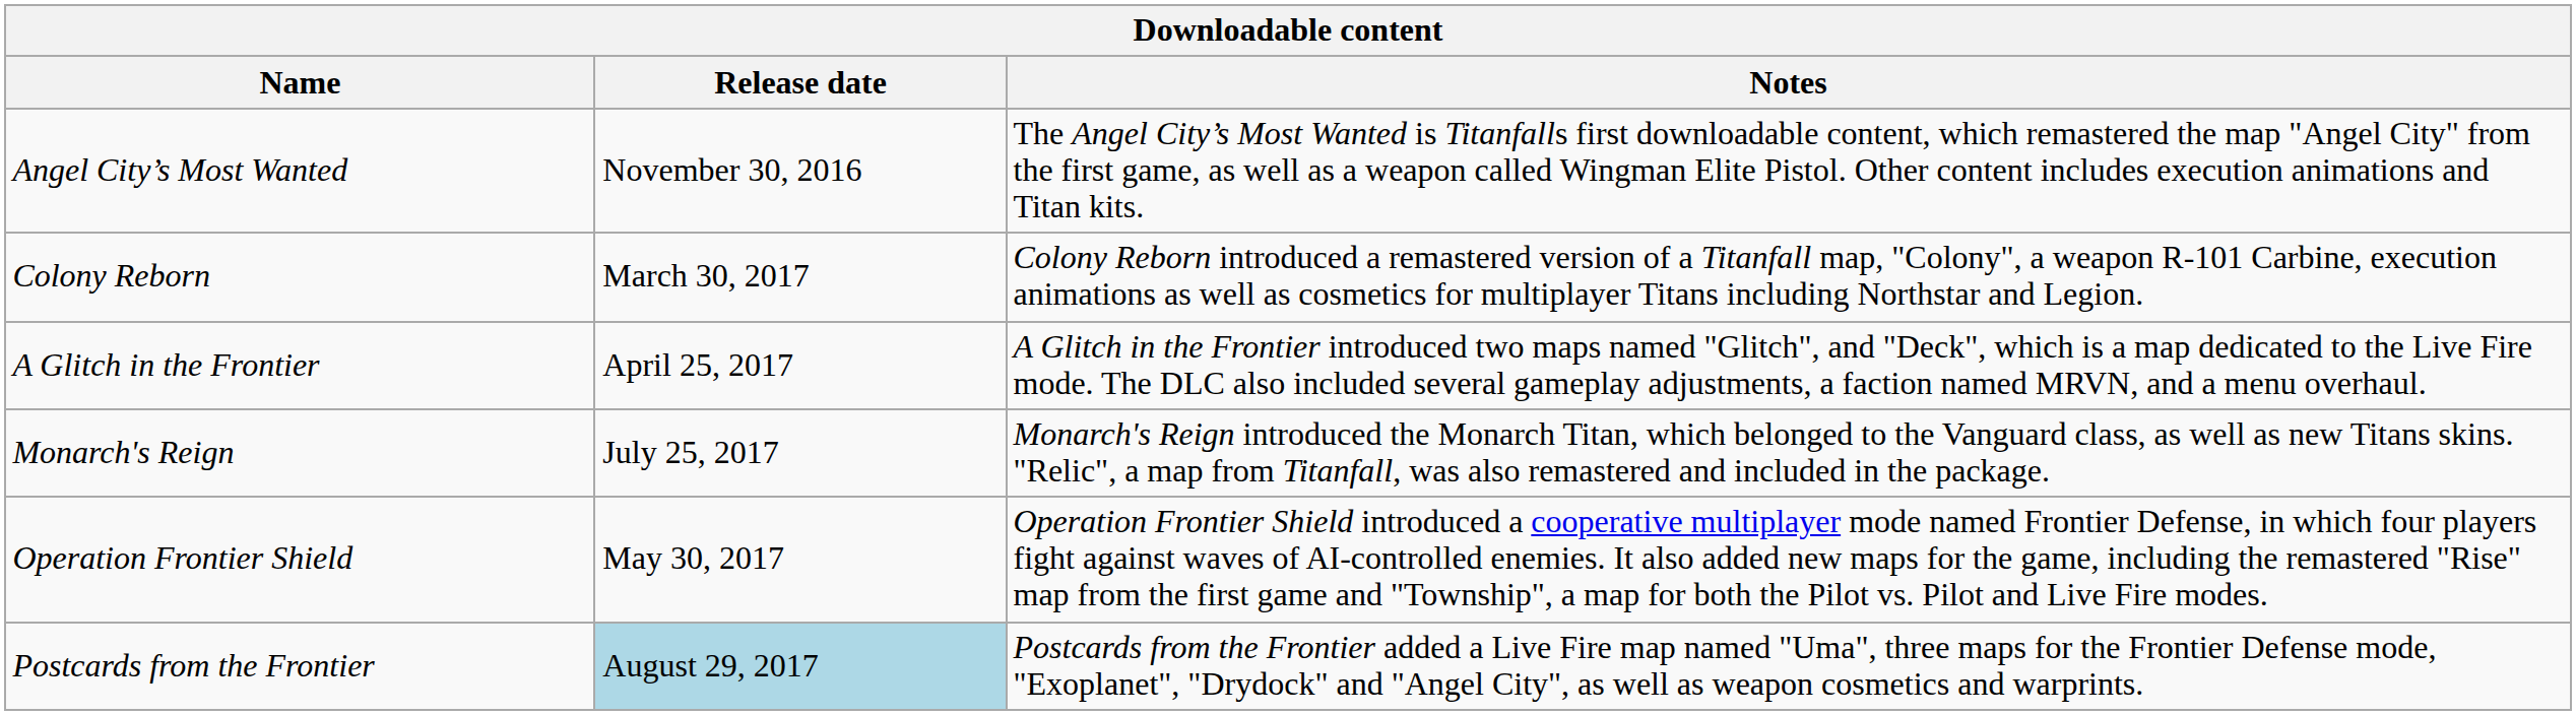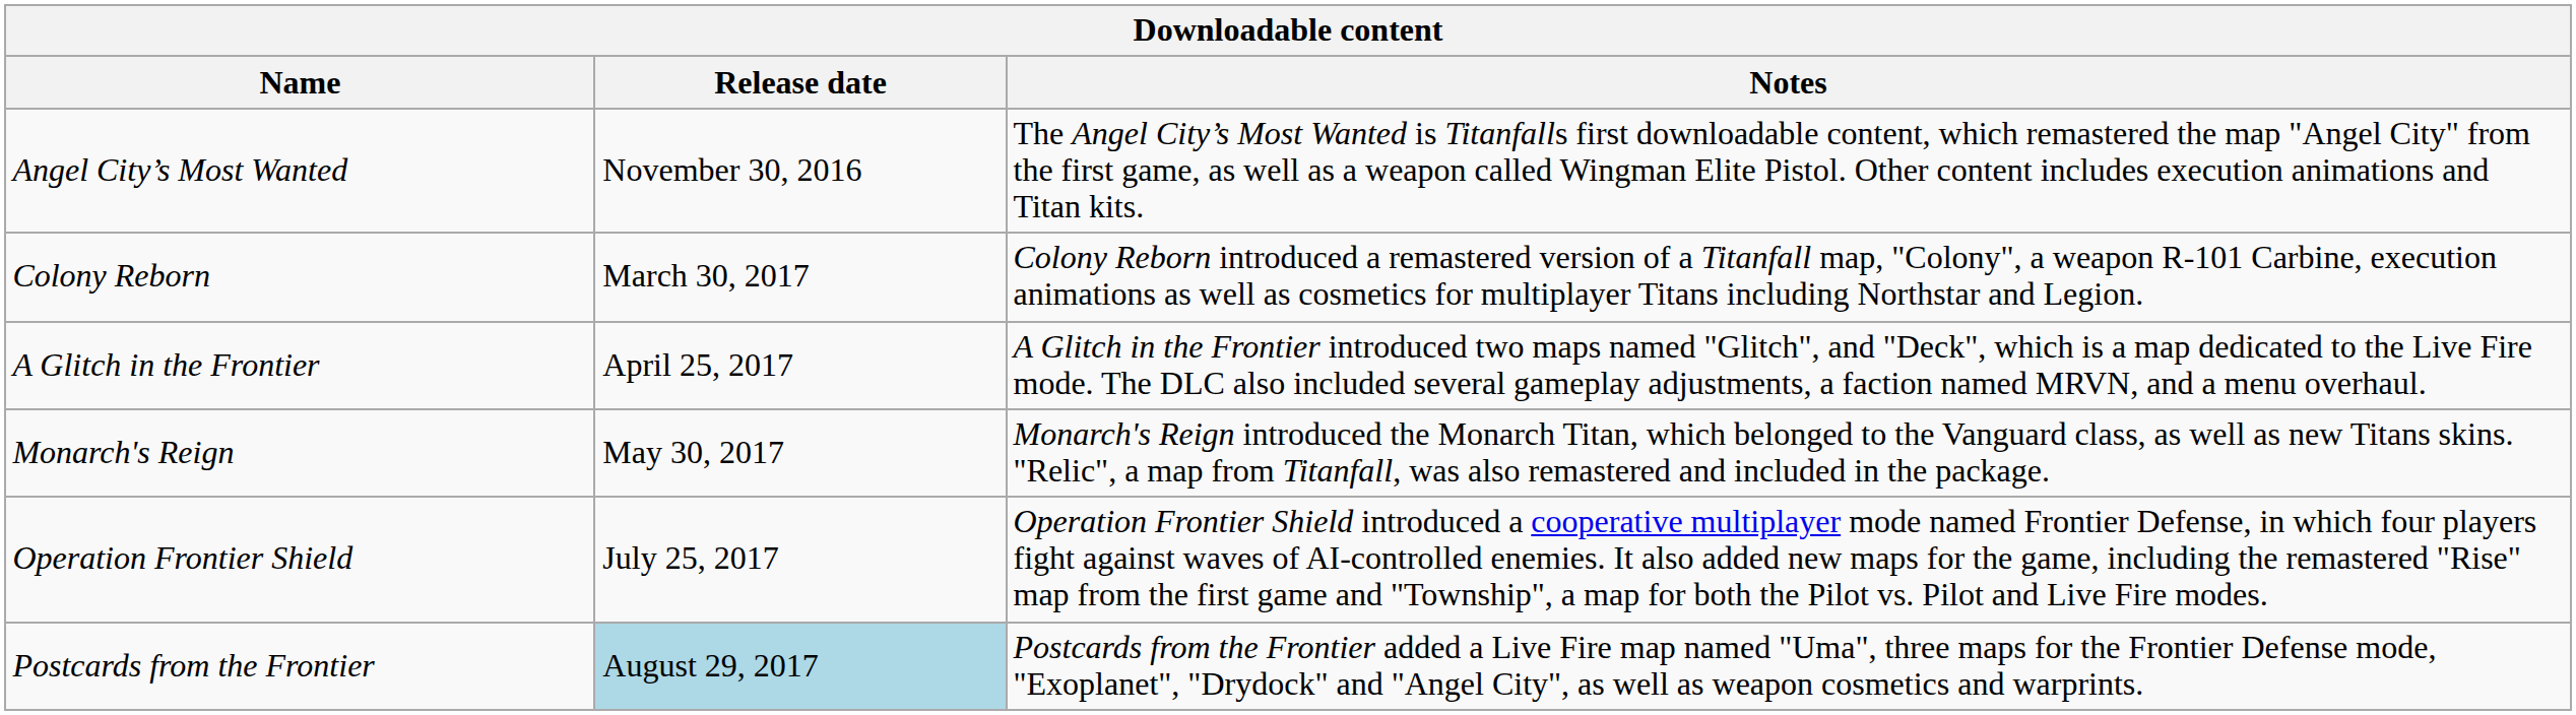Monarch's Reign | Release date: July 25, 2017 -> May 30, 2017
Operation Frontier Shield | Release date: May 30, 2017 -> July 25, 2017
